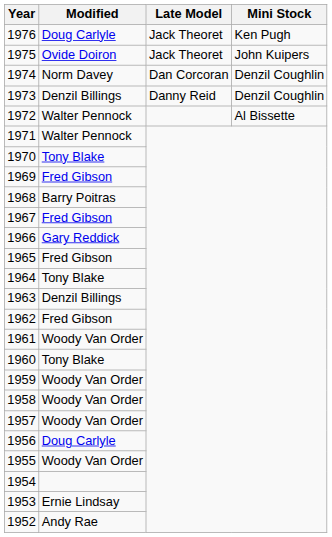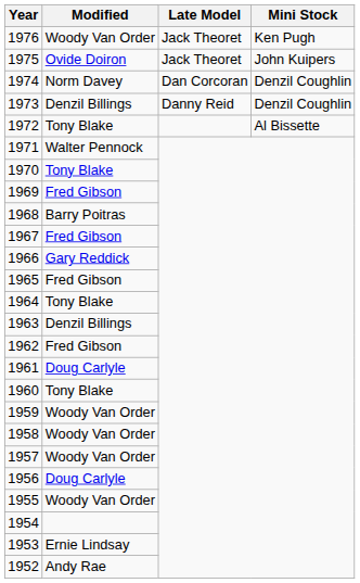1976 | Modified: Doug Carlyle -> Woody Van Order
1972 | Modified: Walter Pennock -> Tony Blake
1961 | Modified: Woody Van Order -> Doug Carlyle
